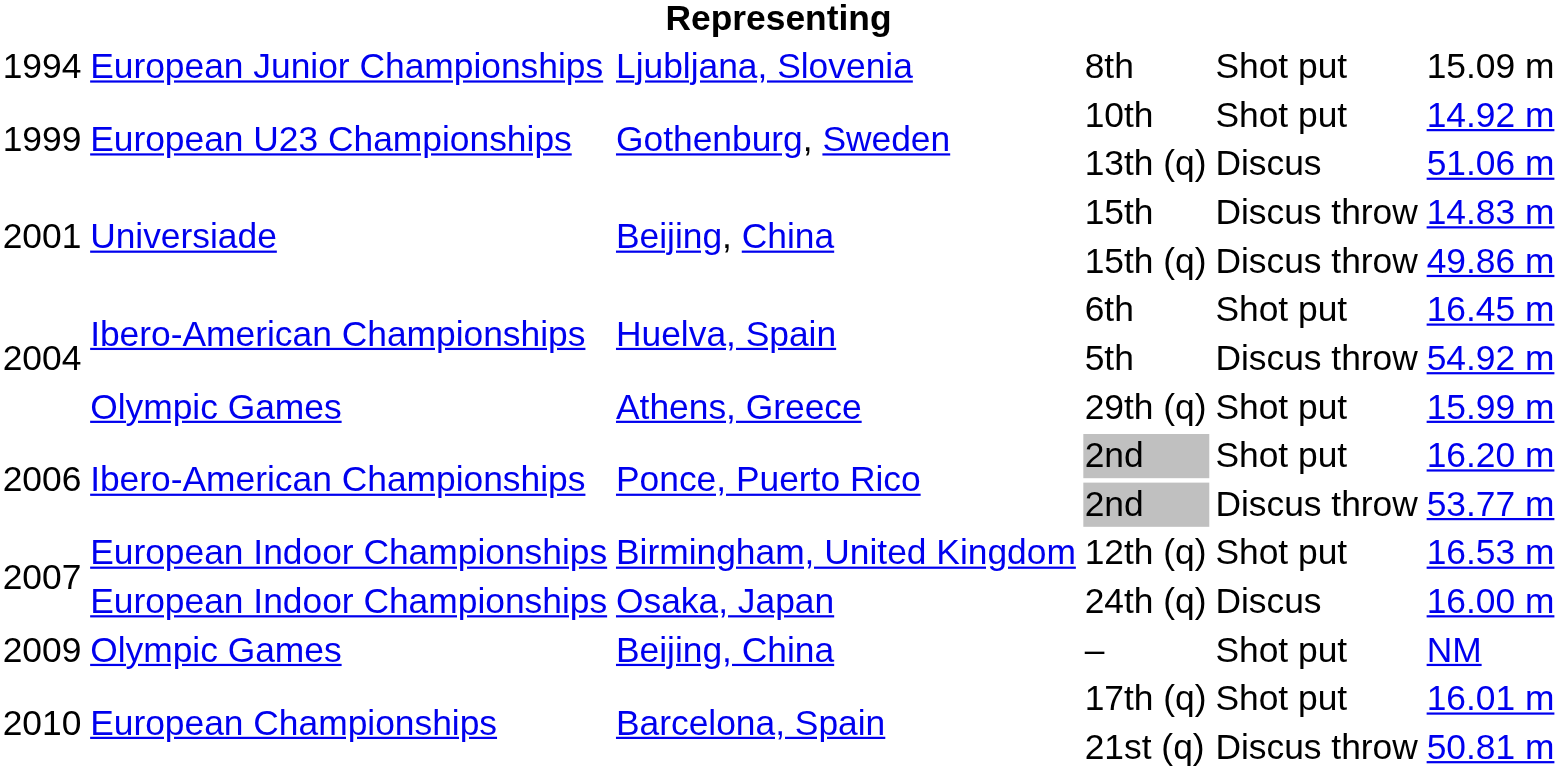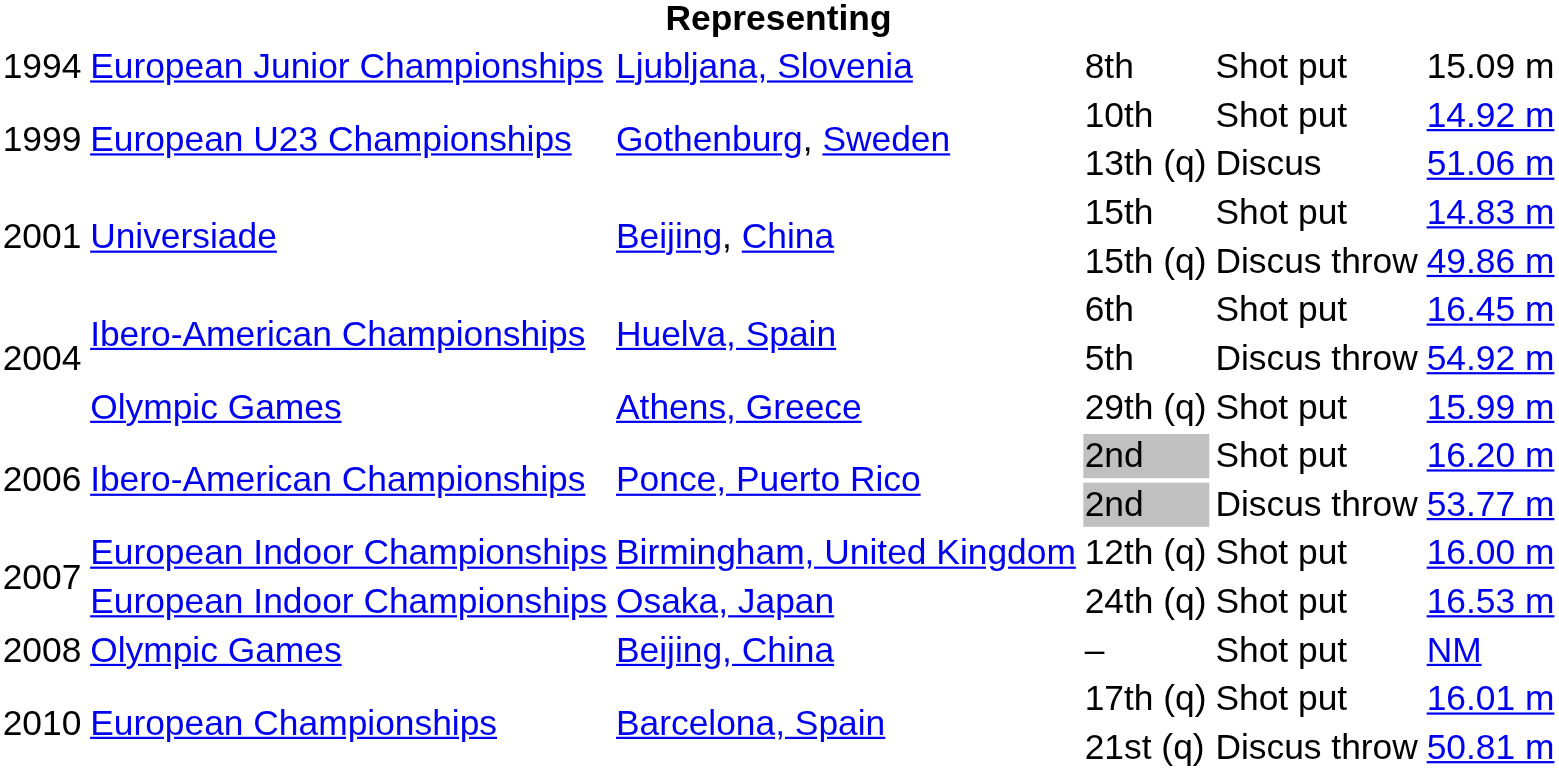15th | column 5: Discus throw -> Shot put
12th (q) | column 6: 16.53 m -> 16.00 m
24th (q) | column 5: Discus -> Shot put
24th (q) | column 6: 16.00 m -> 16.53 m
– | column 1: 2009 -> 2008
